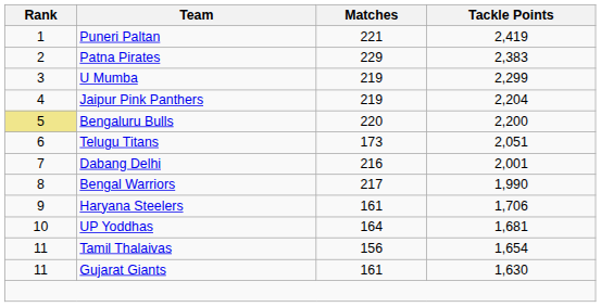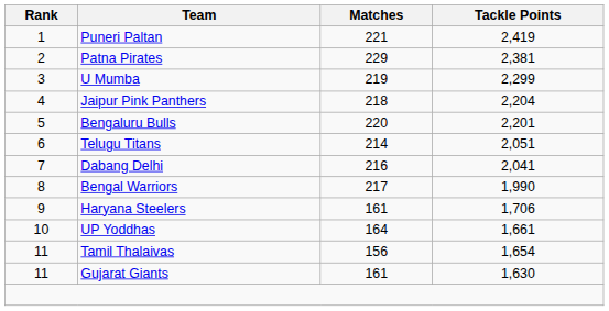Patna Pirates | Tackle Points: 2,383 -> 2,381
Jaipur Pink Panthers | Matches: 219 -> 218
Bengaluru Bulls | Rank: khaki background -> no background
Bengaluru Bulls | Tackle Points: 2,200 -> 2,201
Telugu Titans | Matches: 173 -> 214
Dabang Delhi | Tackle Points: 2,001 -> 2,041
UP Yoddhas | Tackle Points: 1,681 -> 1,661
